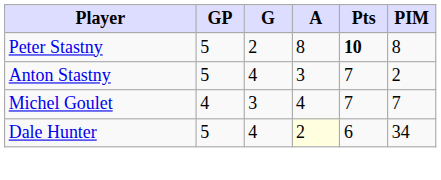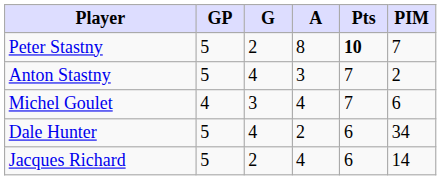Peter Stastny | PIM: 8 -> 7
Michel Goulet | PIM: 7 -> 6
Dale Hunter | A: lightyellow background -> no background
+ row: Jacques Richard | 5 | 2 | 4 | 6 | 14
